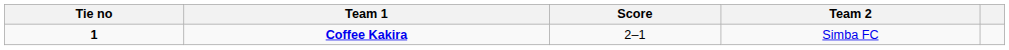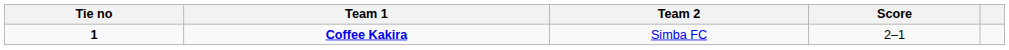columns swapped: Score <-> Team 2
